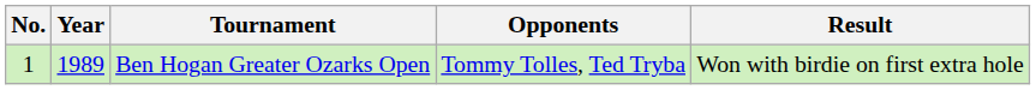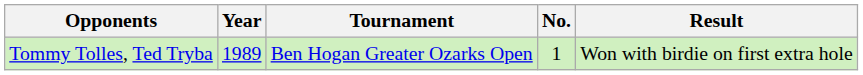columns swapped: No. <-> Opponents
